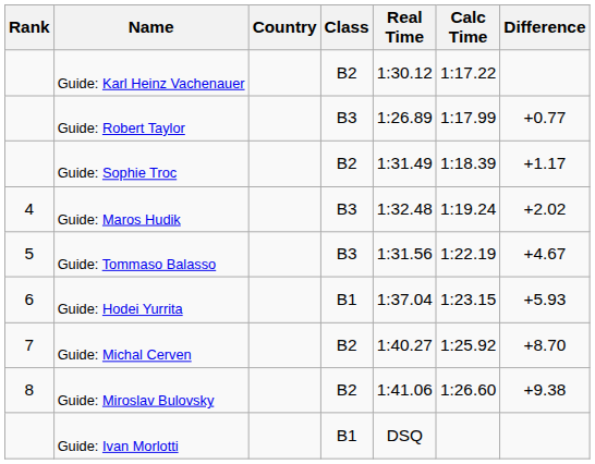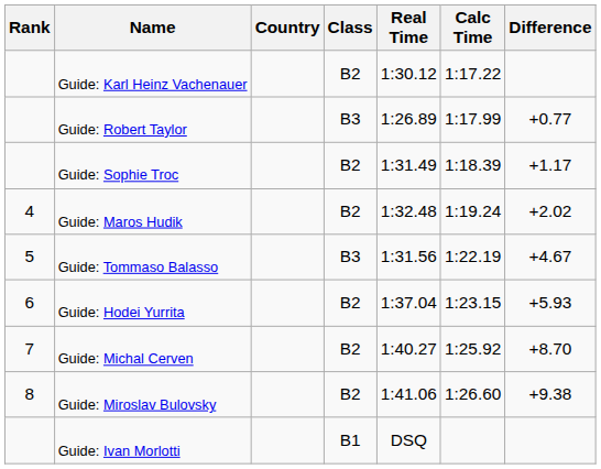Guide: Maros Hudik | Class: B3 -> B2
Guide: Hodei Yurrita | Class: B1 -> B2
